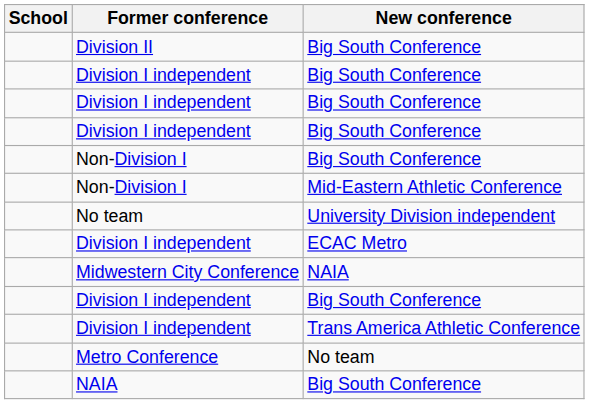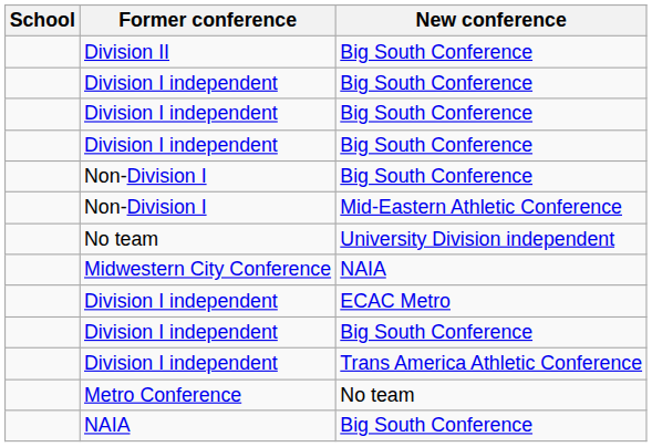rows swapped: Division I independent / ECAC Metro <-> Midwestern City Conference
